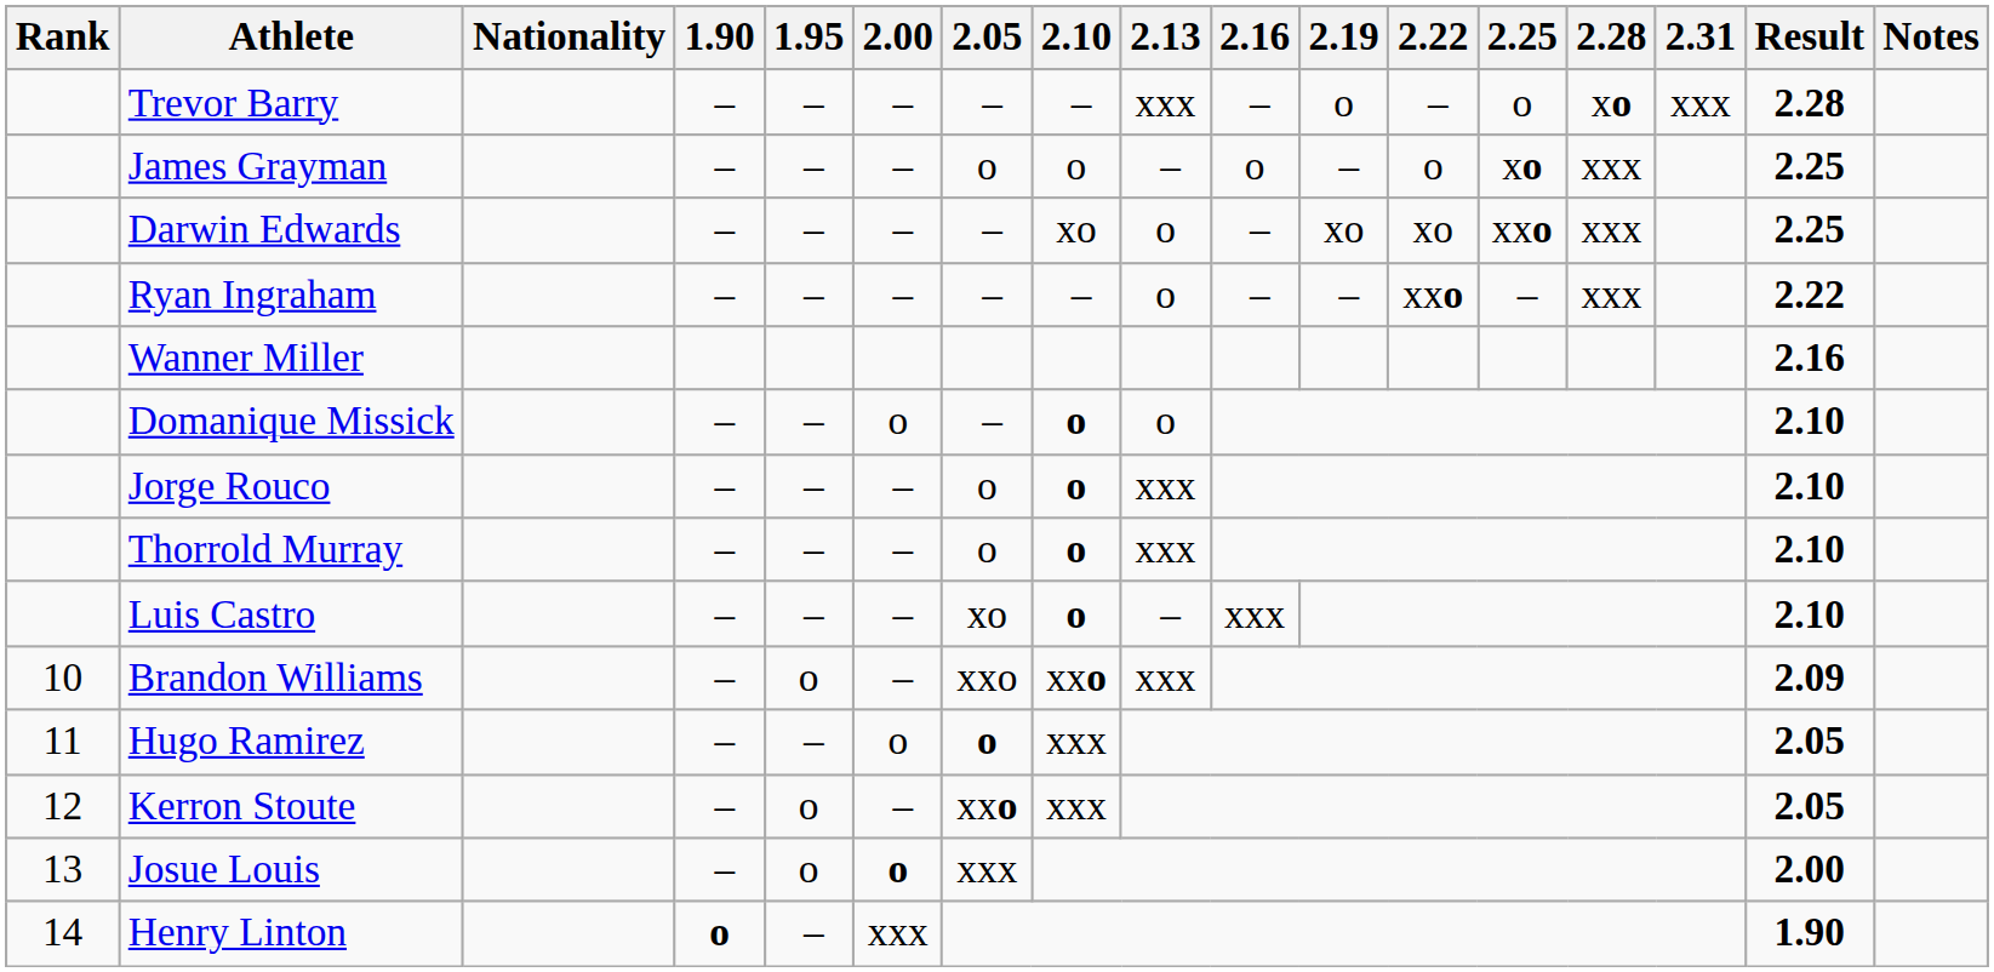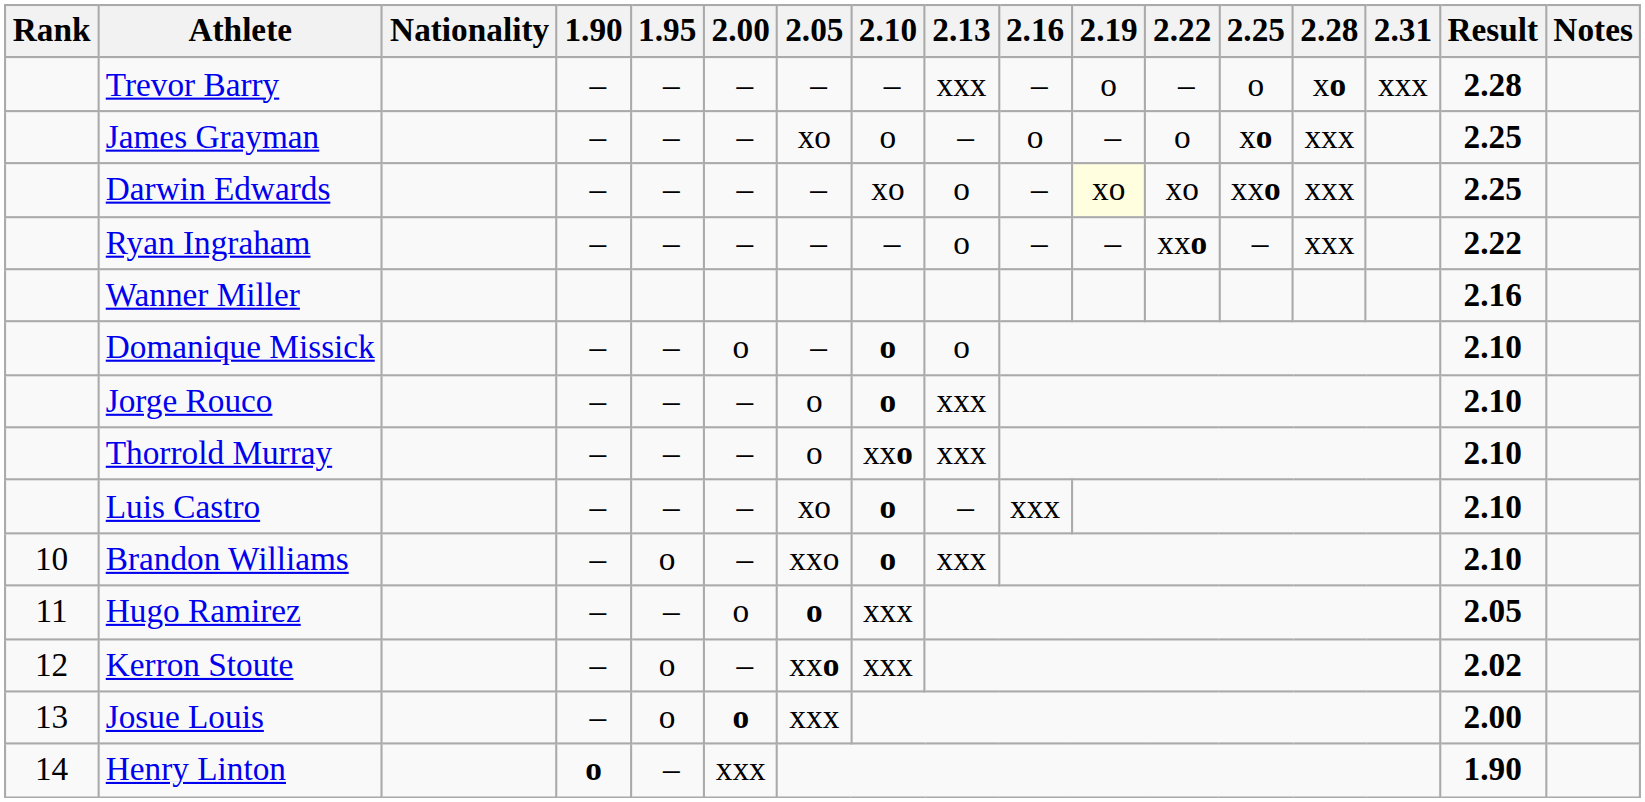James Grayman | 2.05: o -> xo
Darwin Edwards | 2.19: no background -> lightyellow background
Thorrold Murray | 2.10: o -> xxo
Brandon Williams | 2.10: xxo -> o
Brandon Williams | Result: 2.09 -> 2.10
Kerron Stoute | Result: 2.05 -> 2.02
